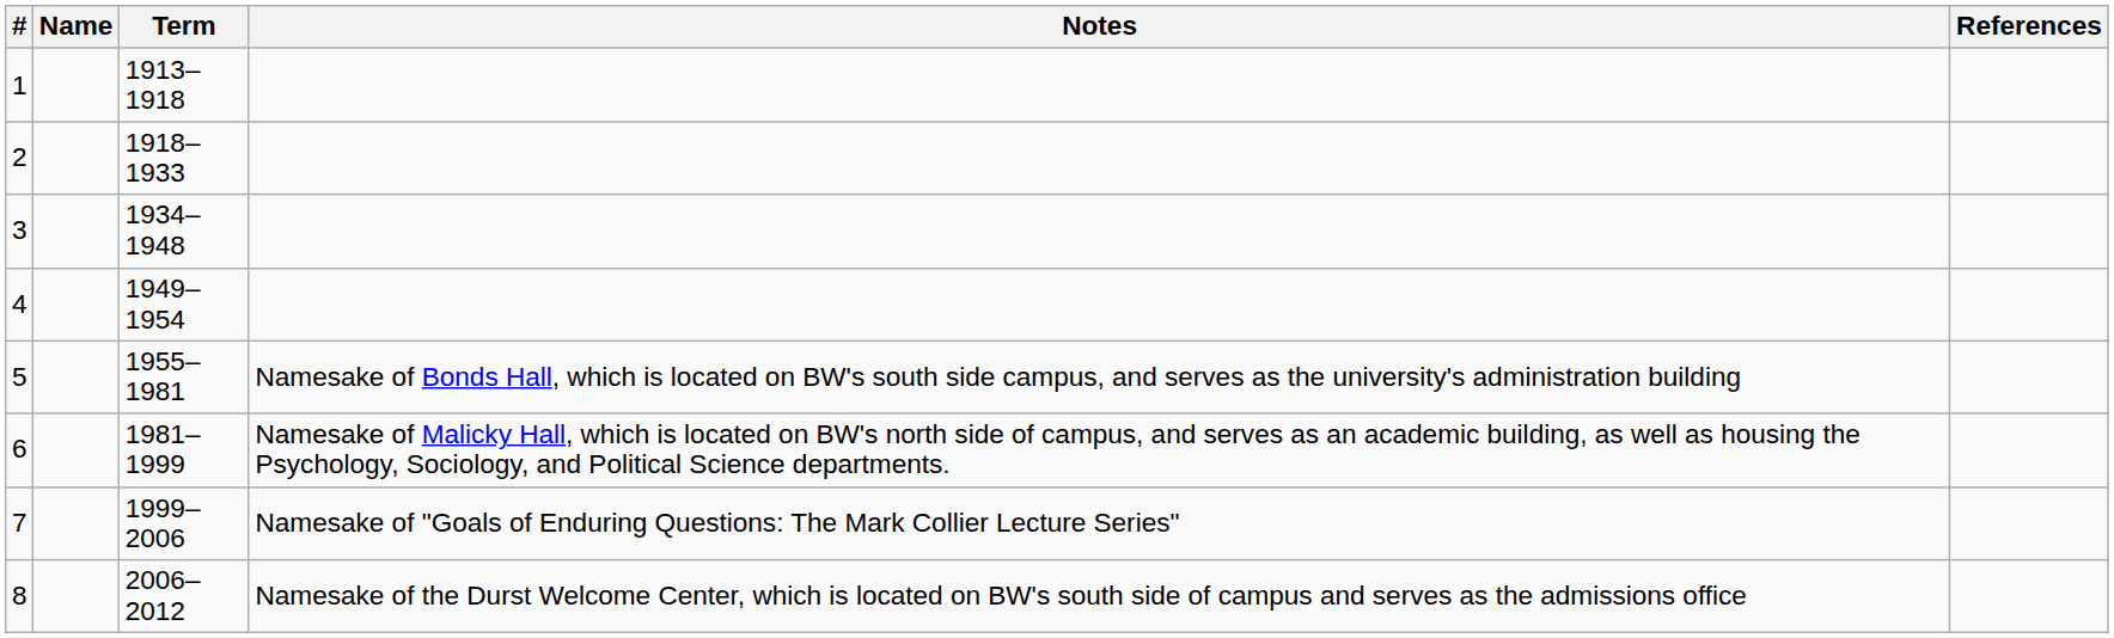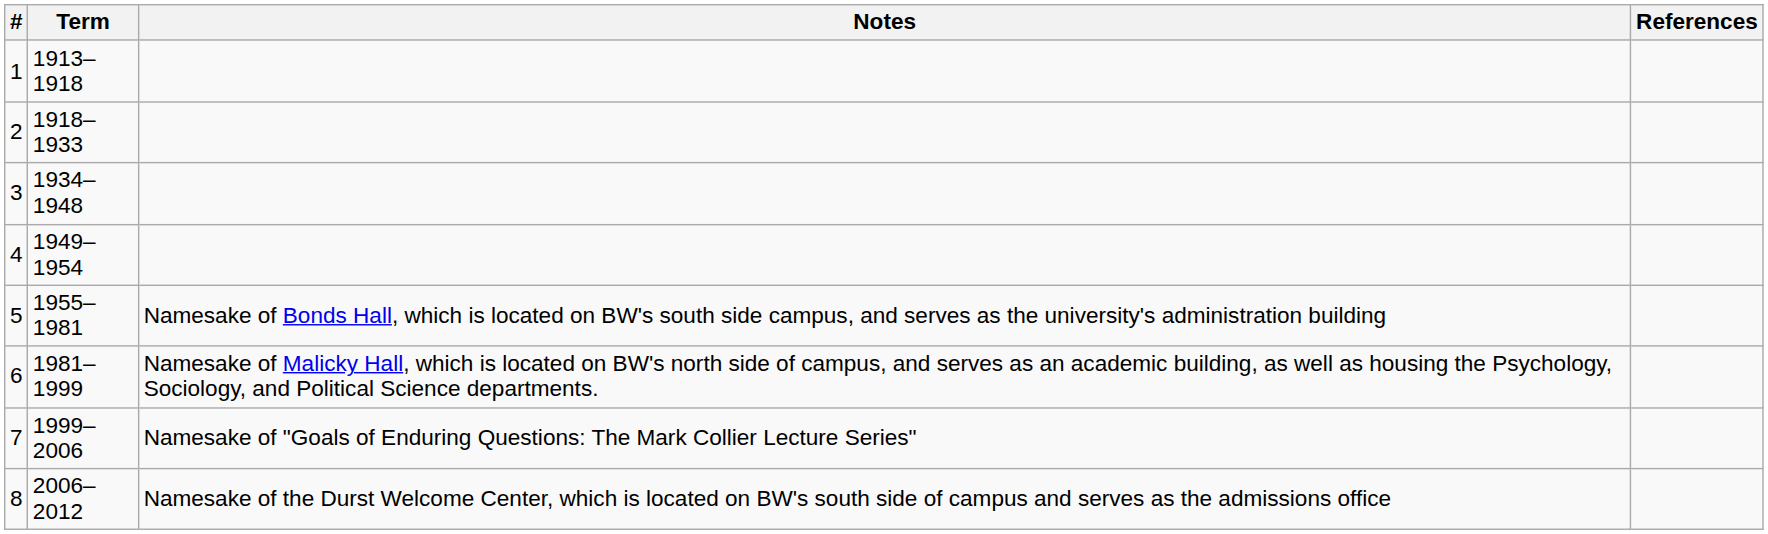- column: Name
